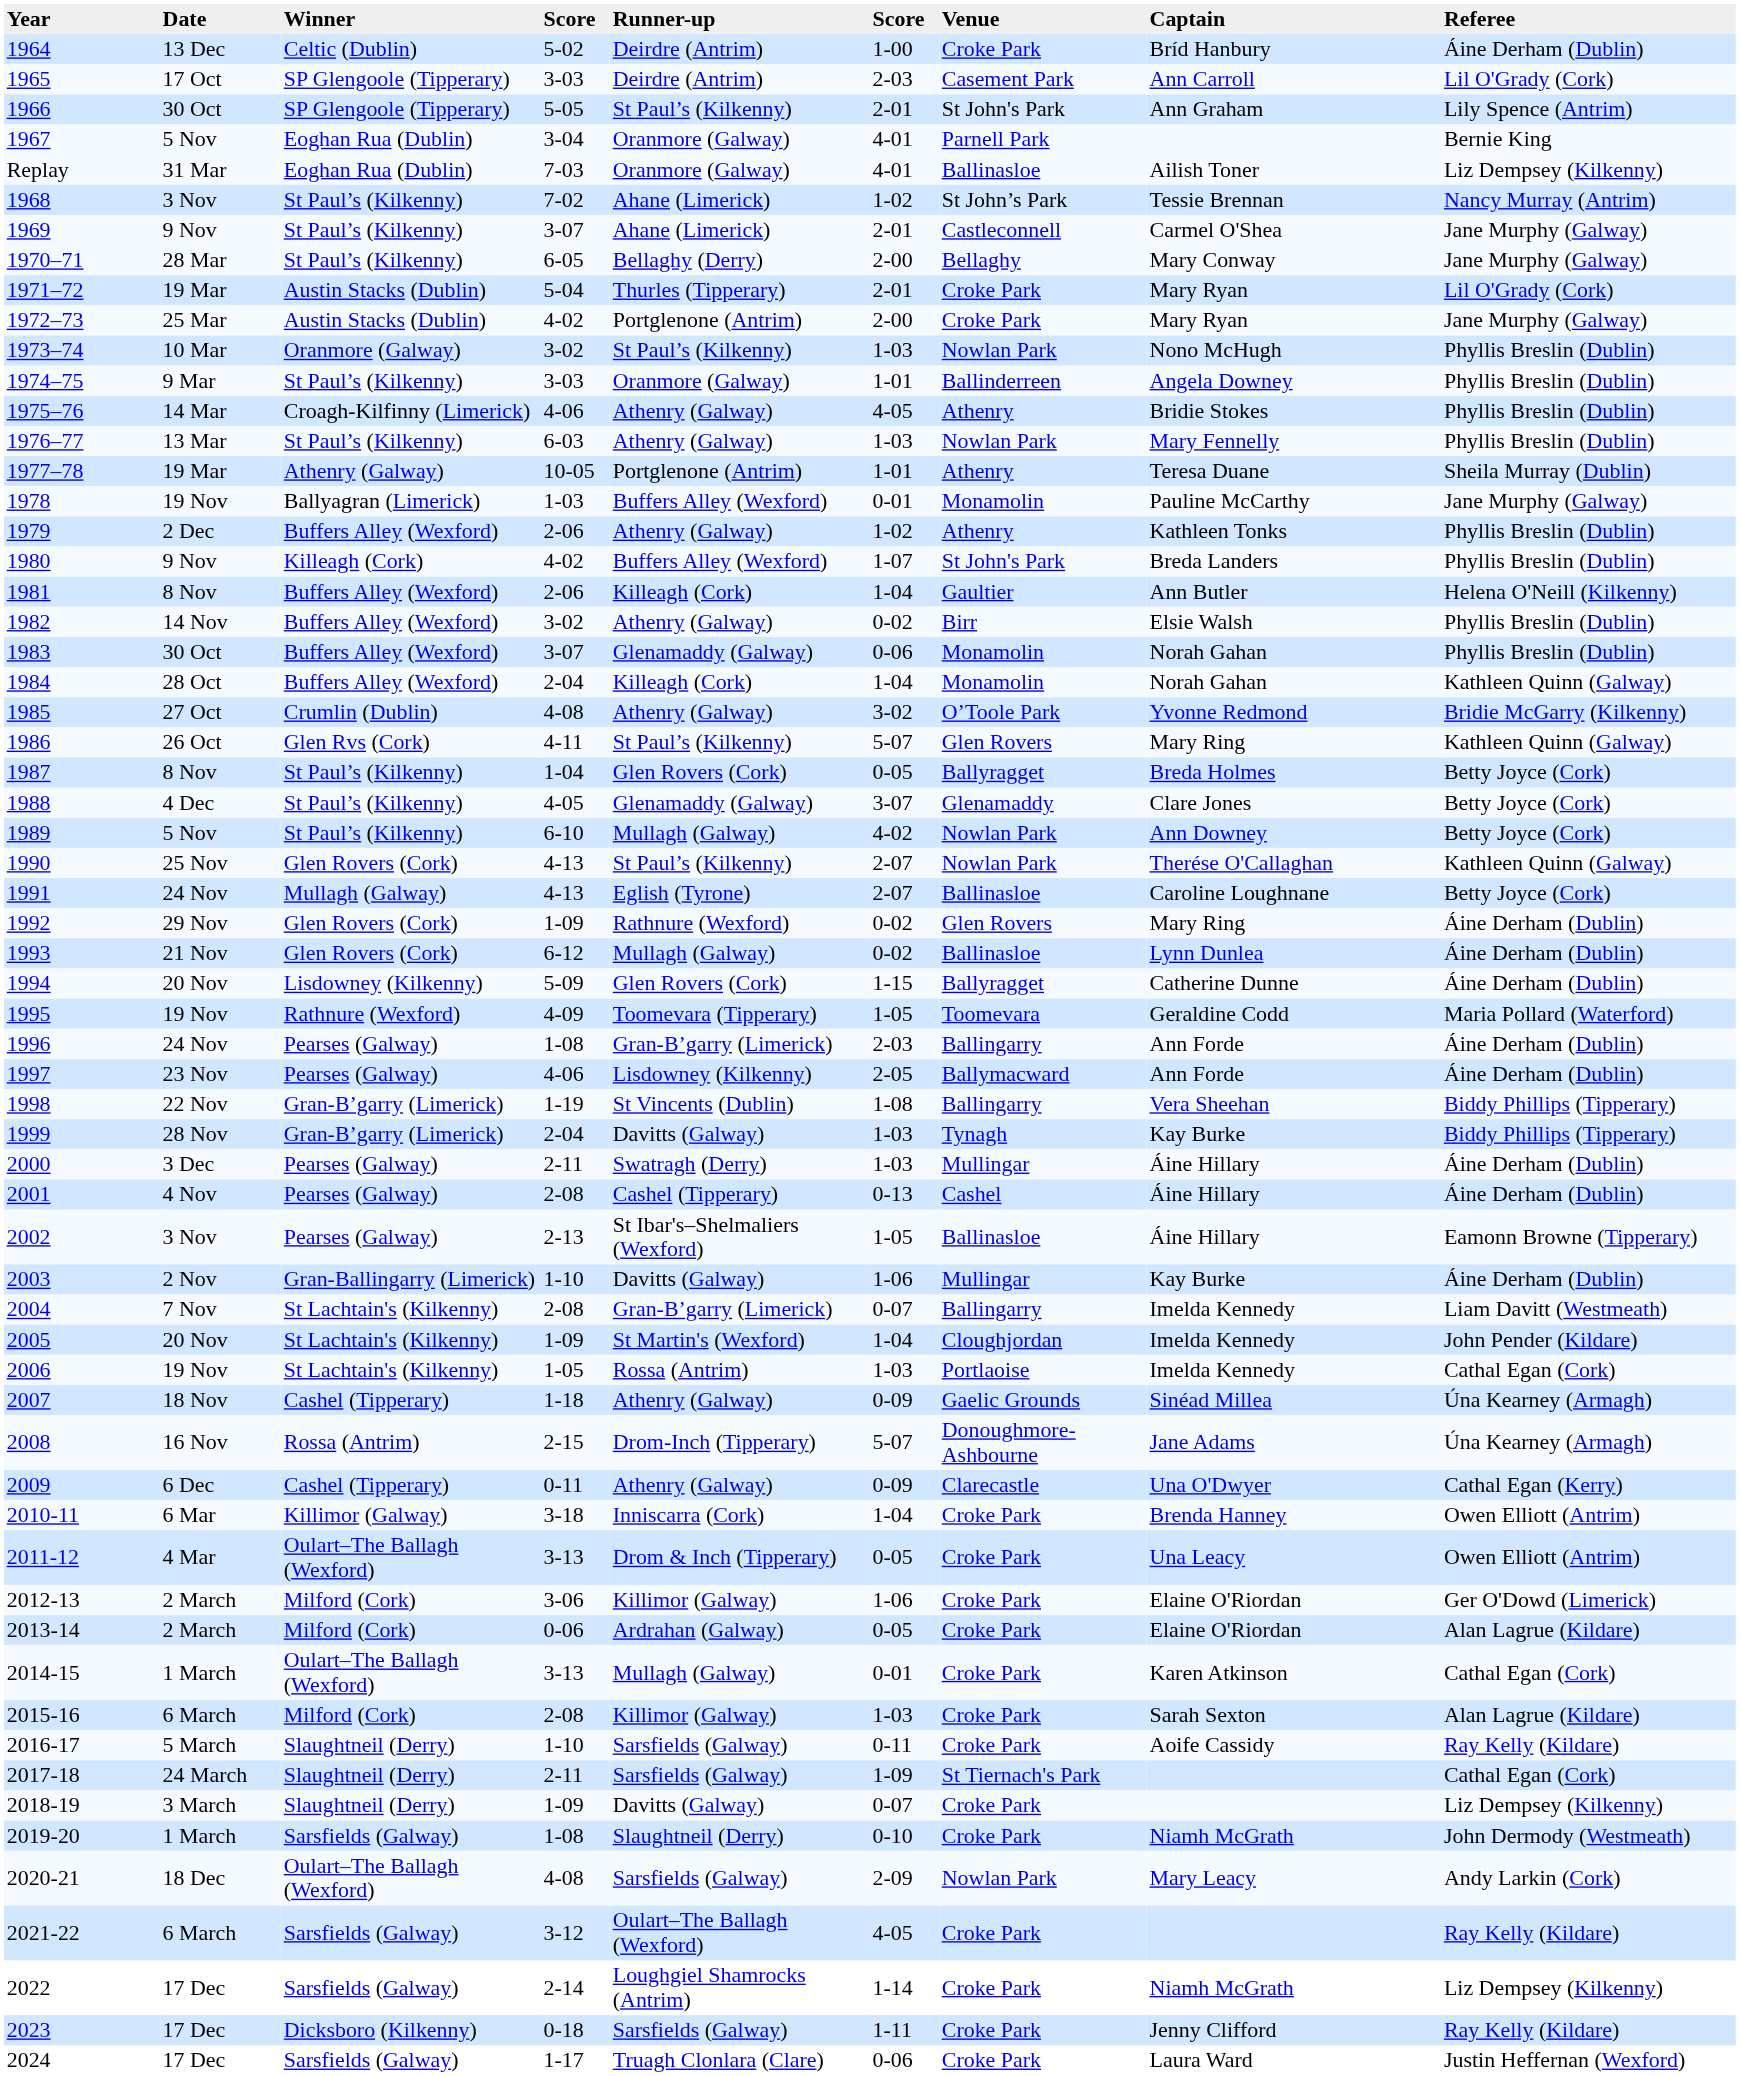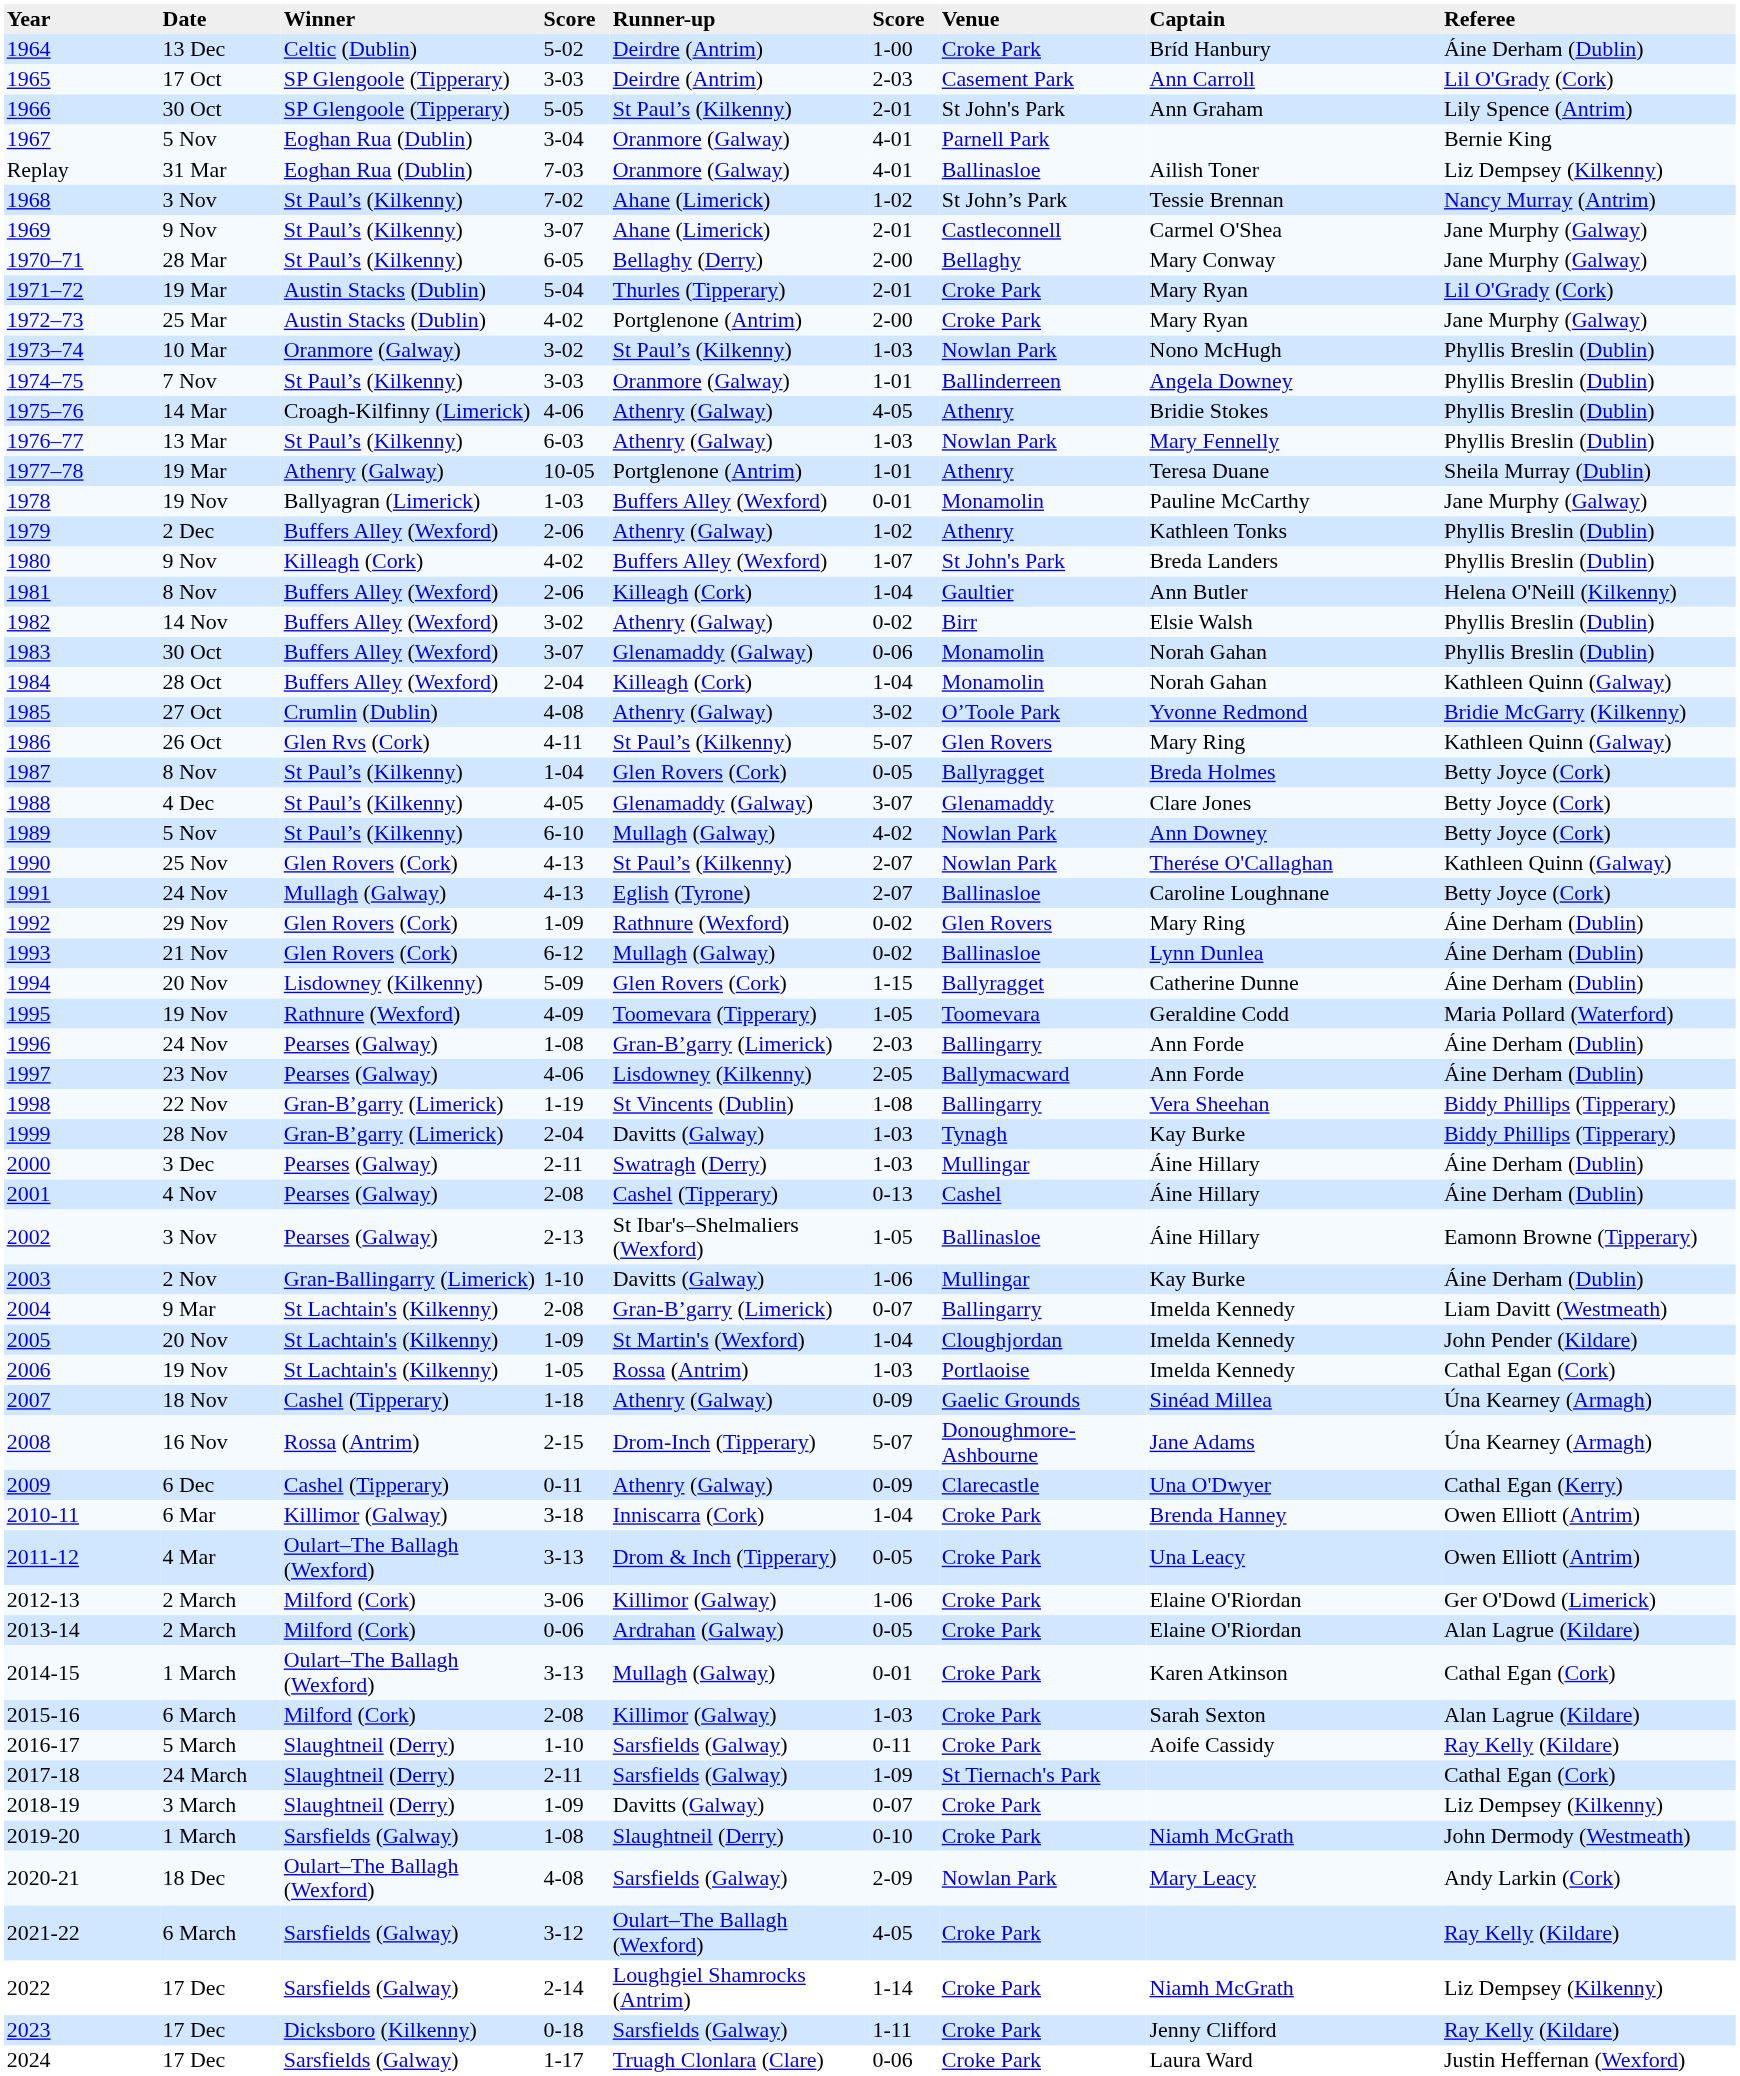1974–75 | Date: 9 Mar -> 7 Nov
2004 | Date: 7 Nov -> 9 Mar
